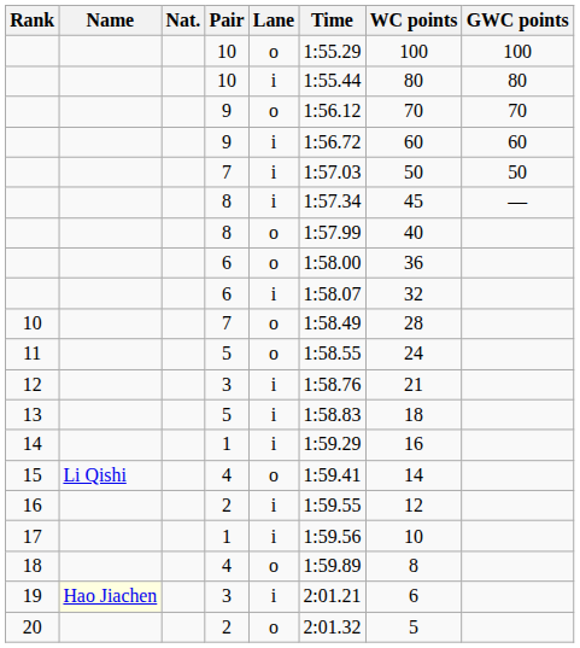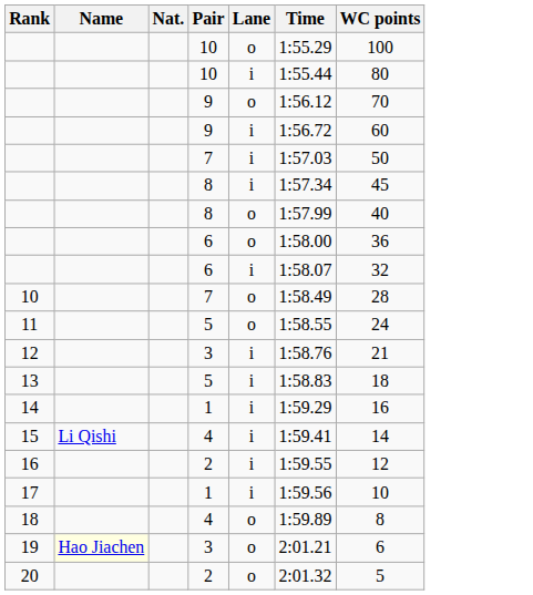- column: GWC points | 100 | 80 | 70 | 60 | 50 | —
15 | Lane: o -> i
19 | Lane: i -> o
